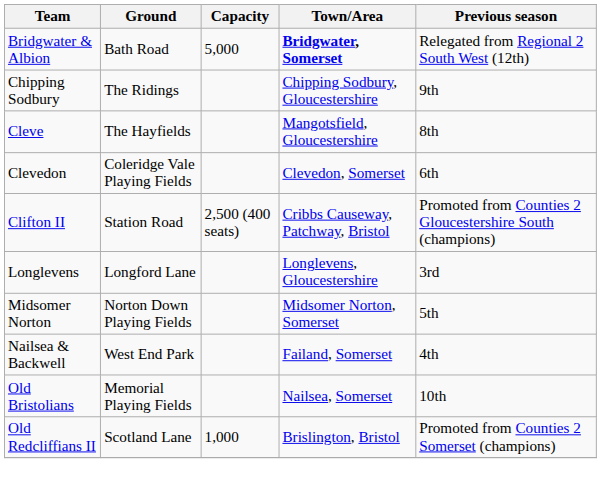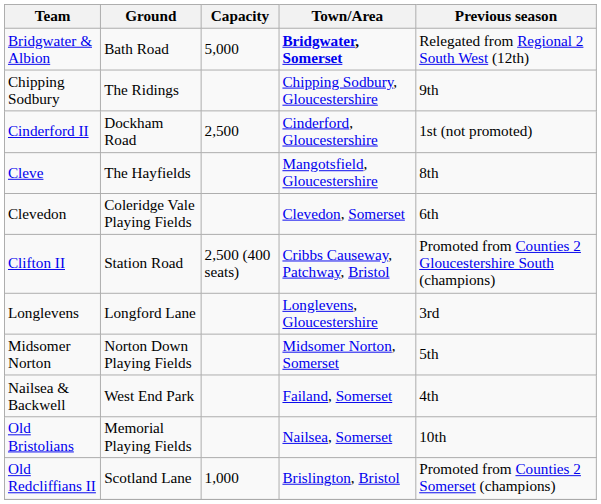+ row: Cinderford II | Dockham Road | 2,500 | Cinderford, Gloucestershire | 1st (not promoted)
